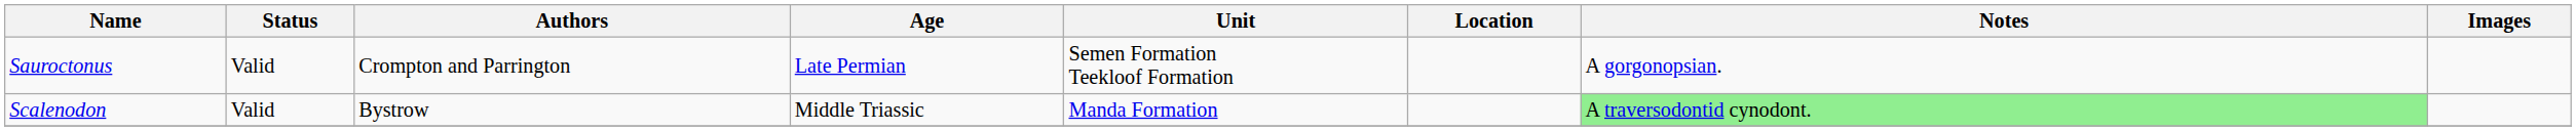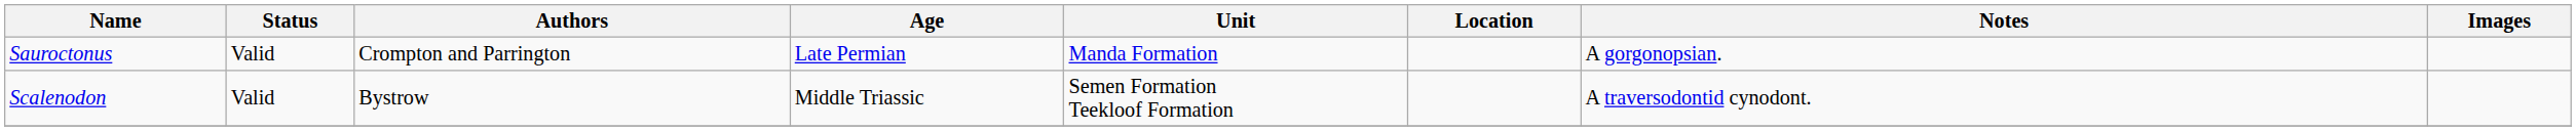Sauroctonus | Unit: Semen Formation Teekloof Formation -> Manda Formation
Scalenodon | Unit: Manda Formation -> Semen Formation Teekloof Formation
Scalenodon | Notes: lightgreen background -> no background
